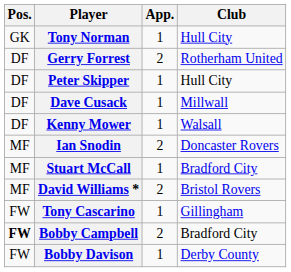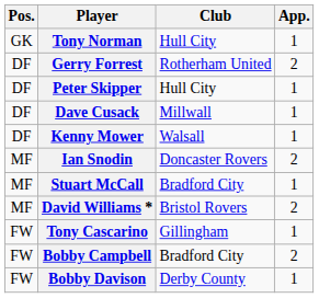columns swapped: Club <-> App.
Bobby Campbell | Pos.: bold -> normal
